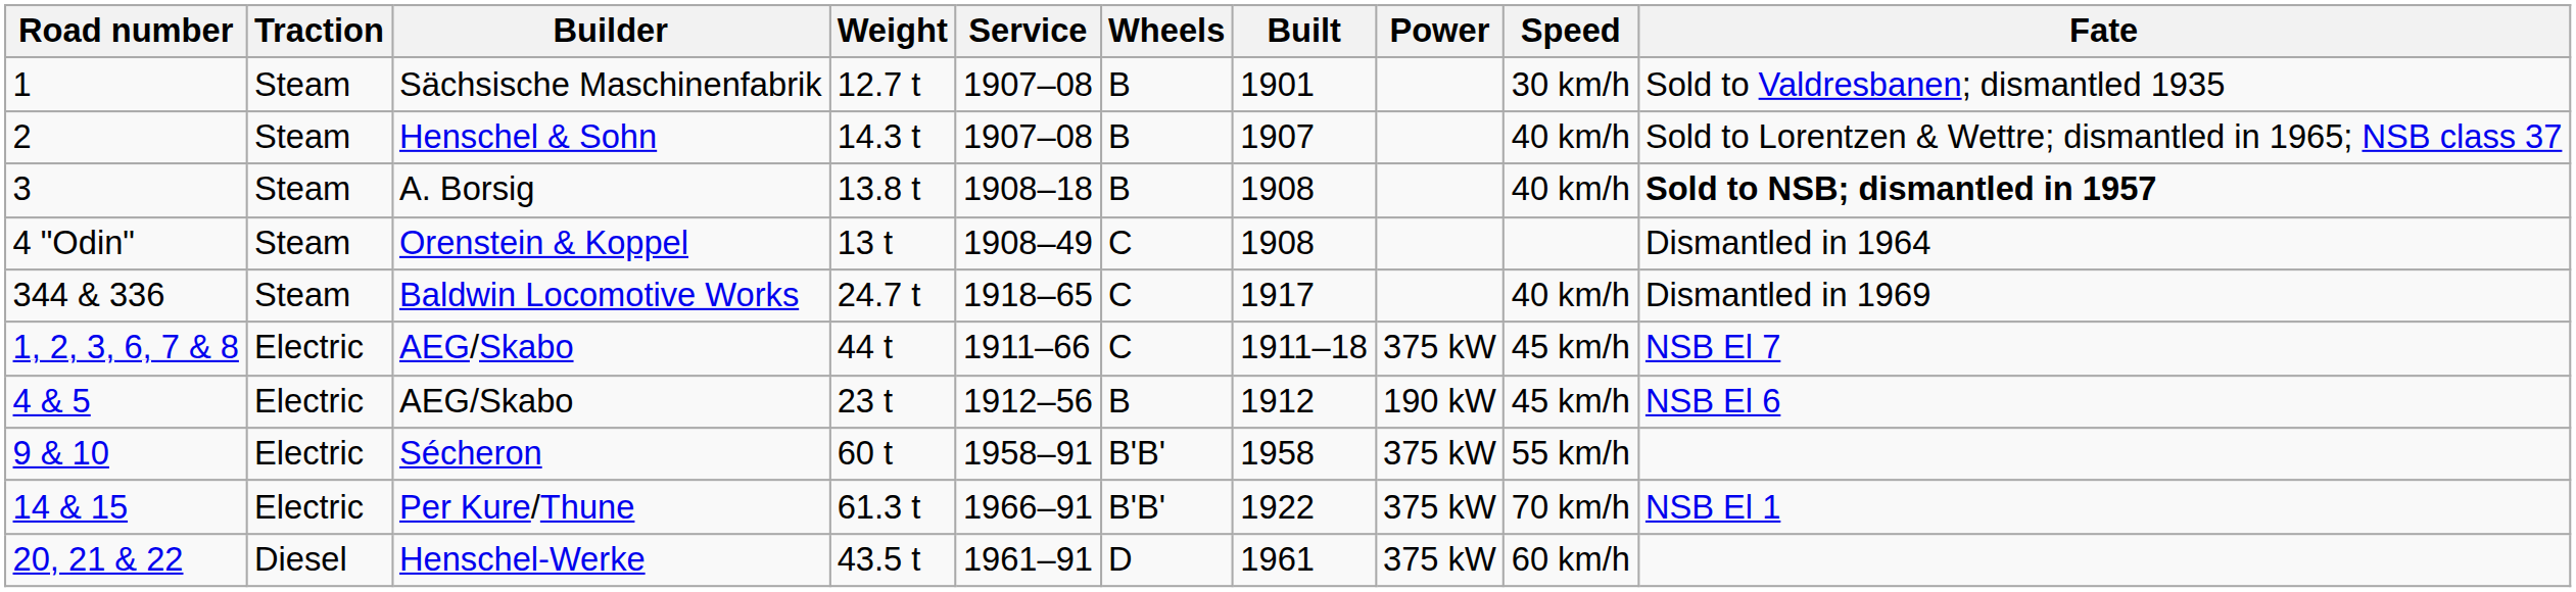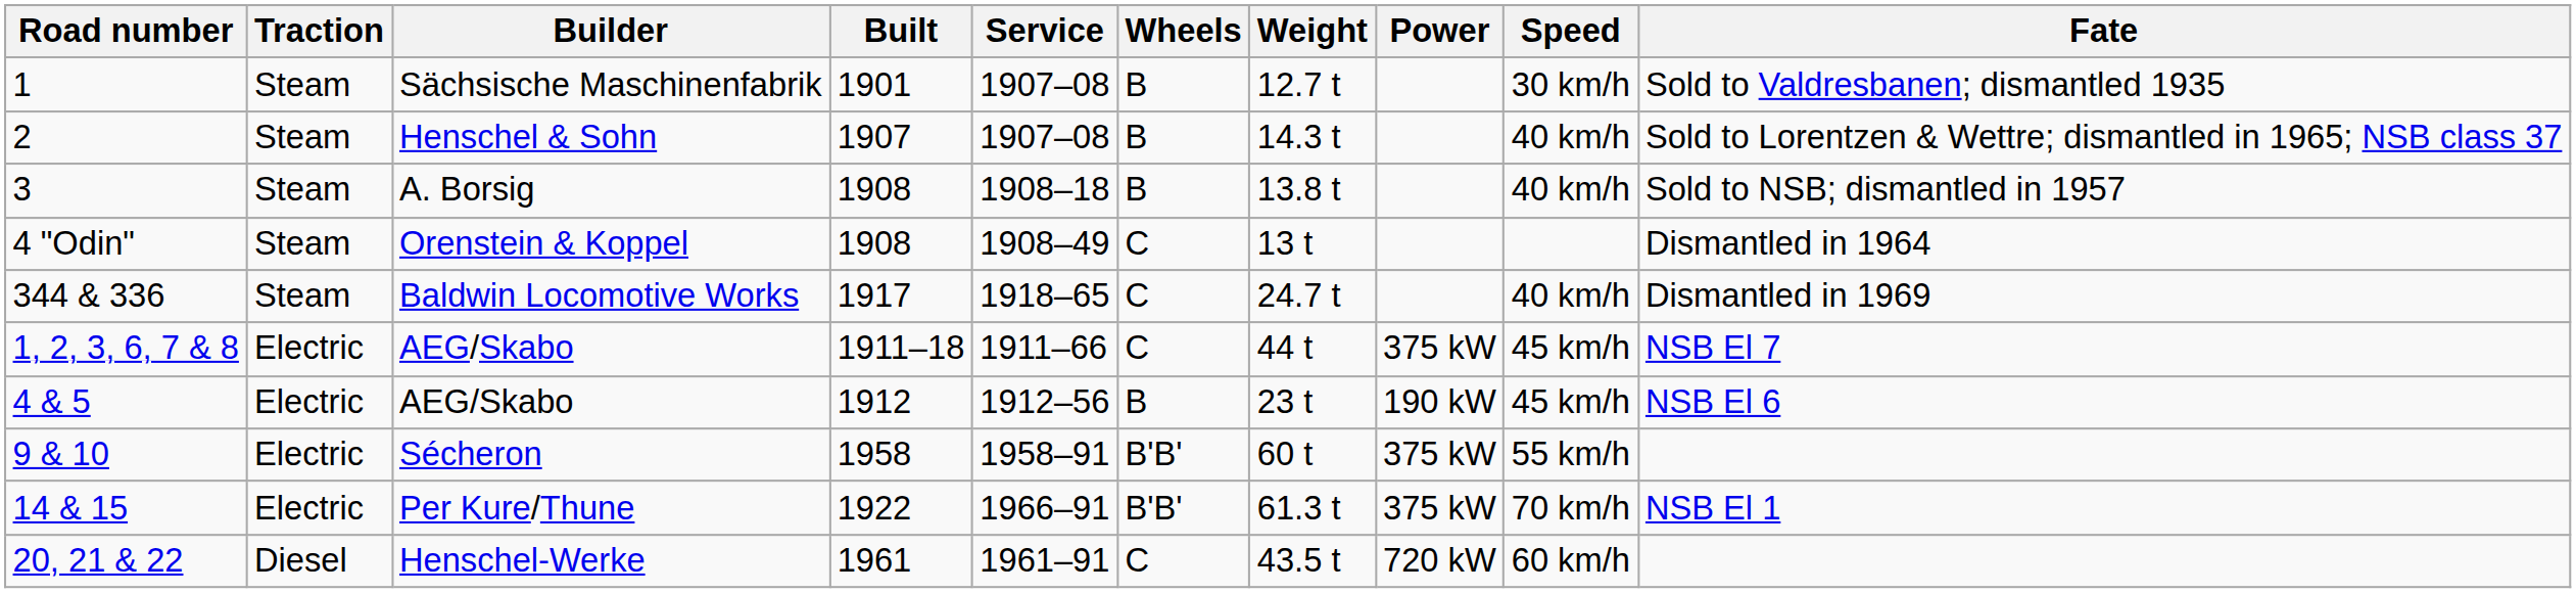columns swapped: Built <-> Weight
A. Borsig | Fate: bold -> normal
Henschel-Werke | Wheels: D -> C
Henschel-Werke | Power: 375 kW -> 720 kW
